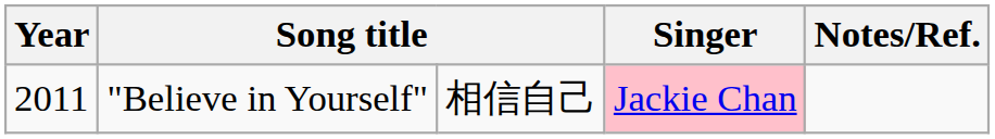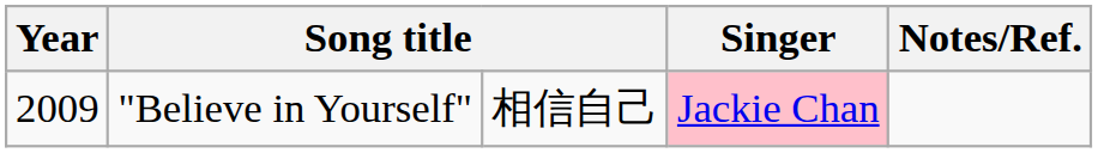"Believe in Yourself" | Year: 2011 -> 2009
